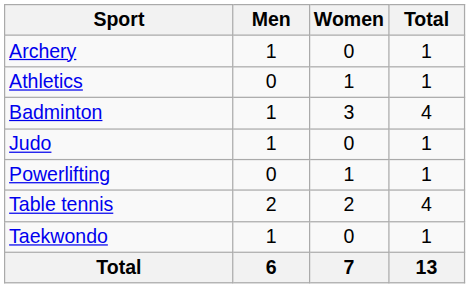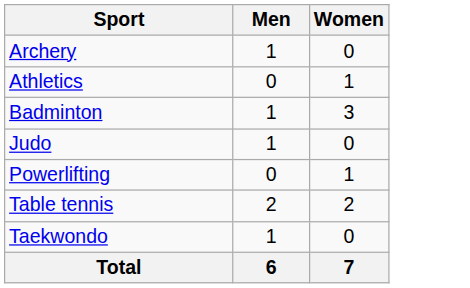- column: Total | 1 | 1 | 4 | 1 | 1 | 4 | 1 | 13
